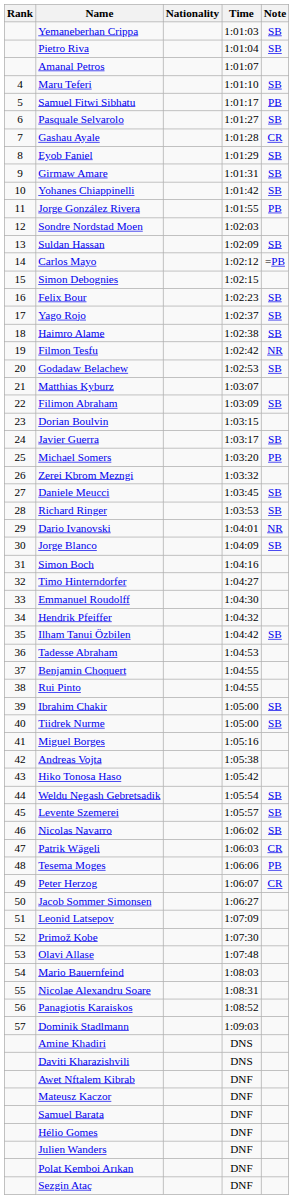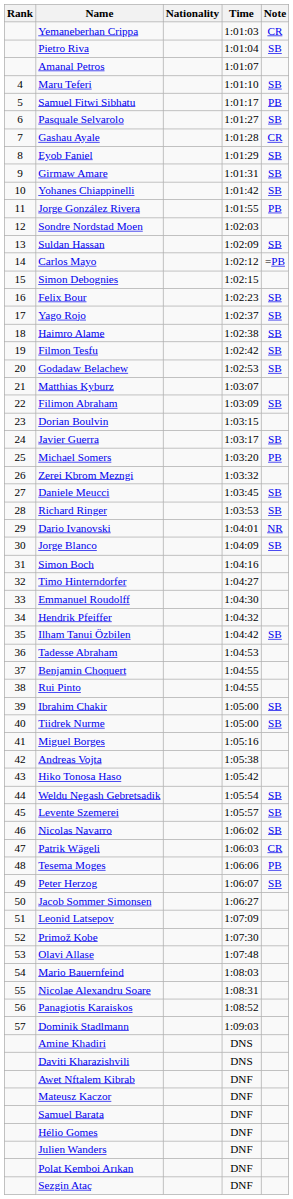Yemaneberhan Crippa | Note: SB -> CR
Filmon Tesfu | Note: NR -> SB
Peter Herzog | Note: CR -> SB
